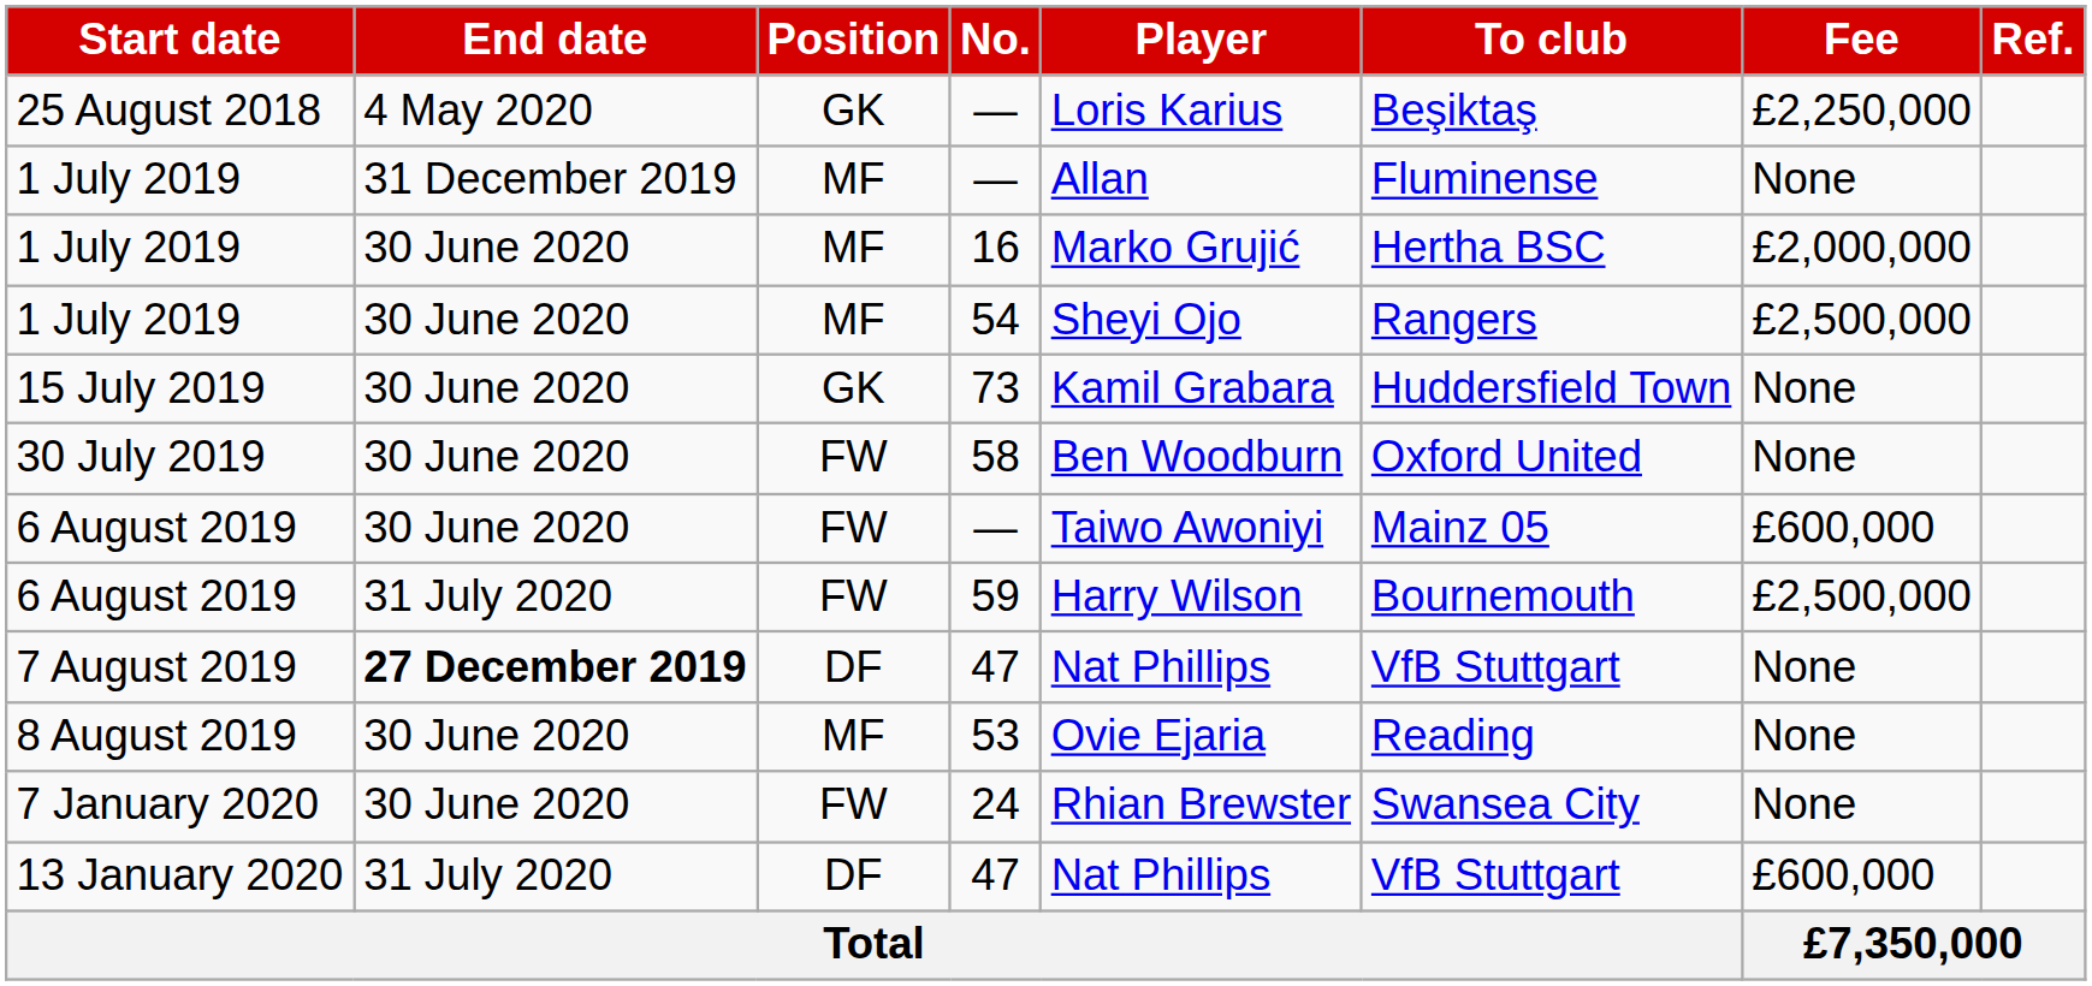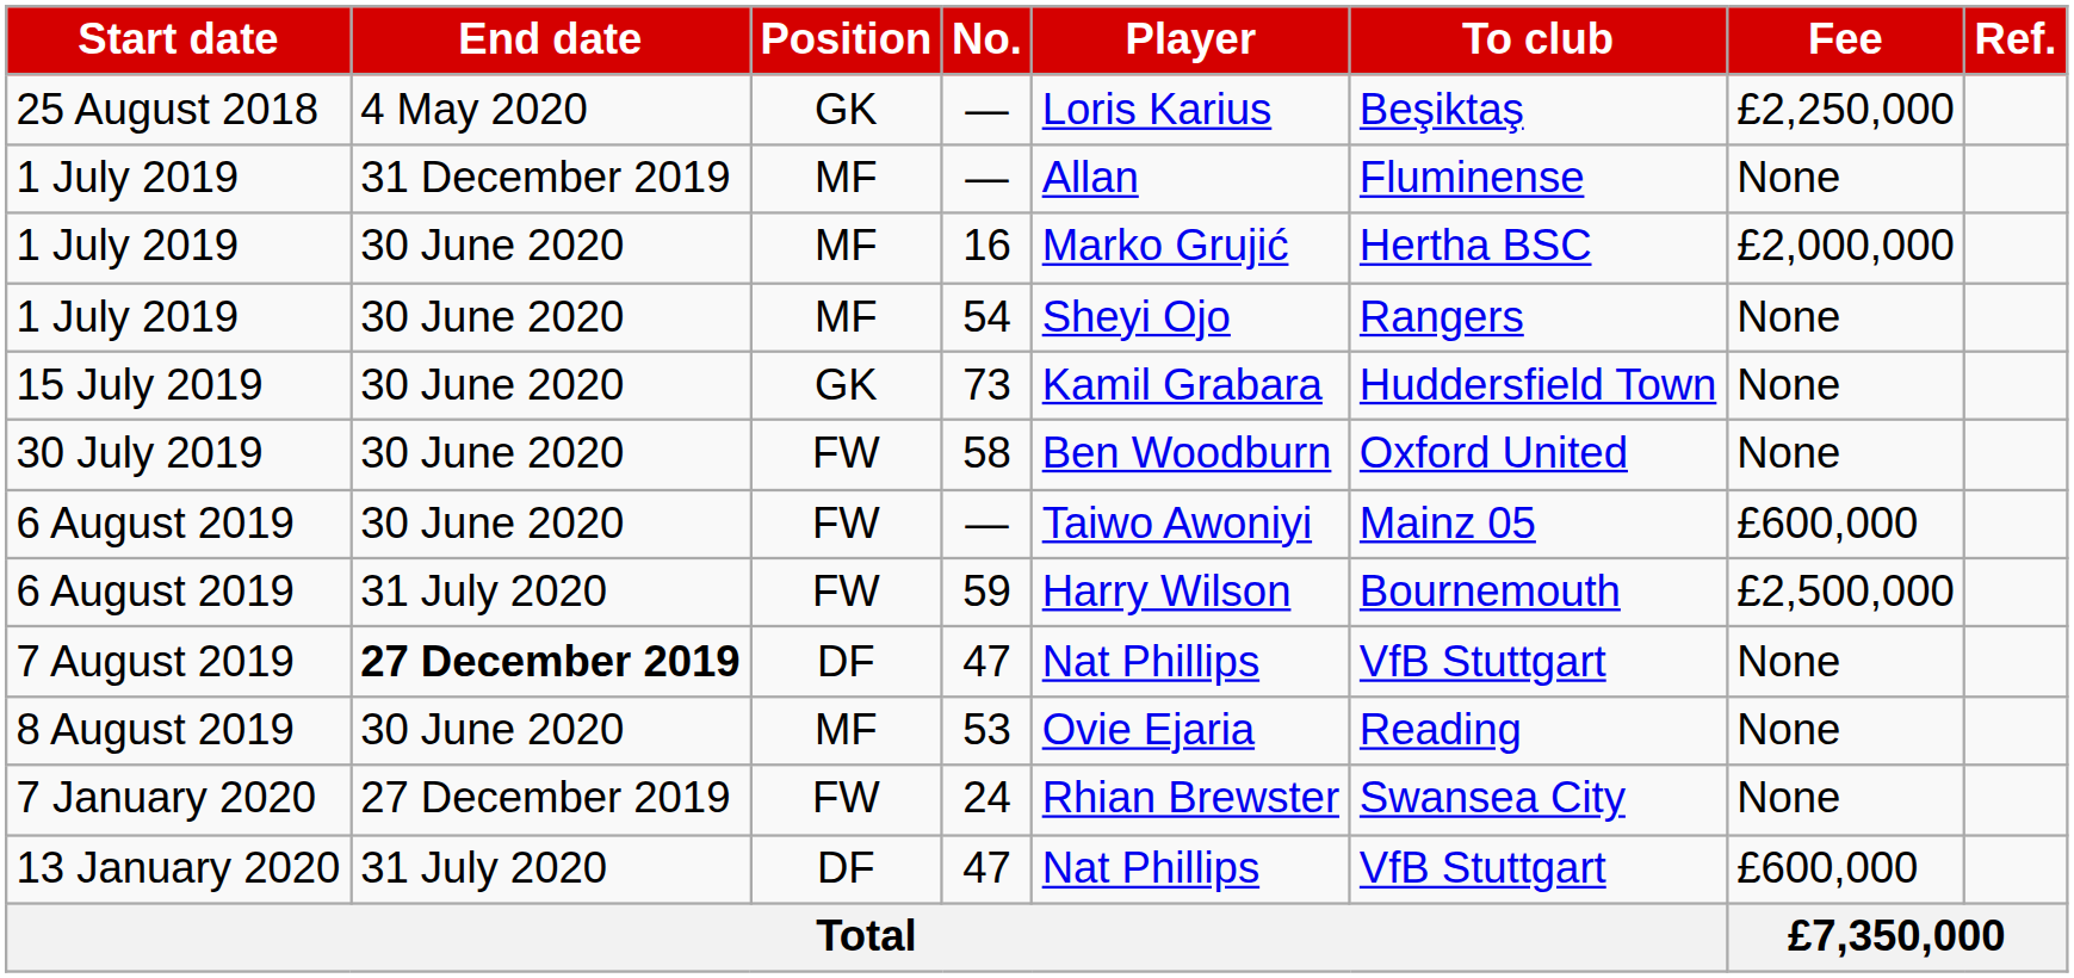1 July 2019 / 54 | Fee: £2,500,000 -> None
7 January 2020 | End date: 30 June 2020 -> 27 December 2019
